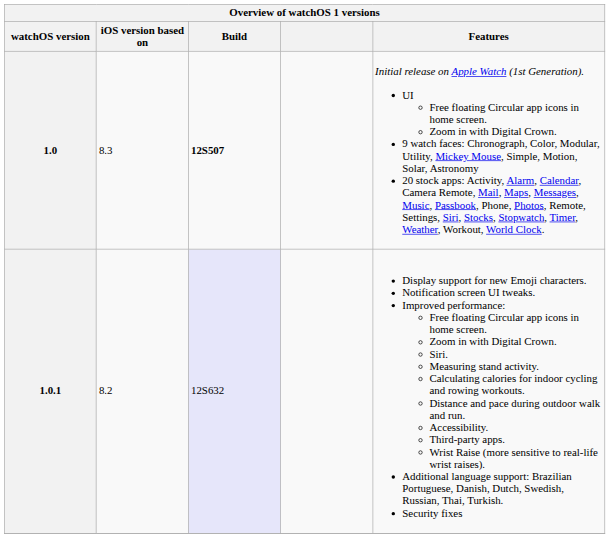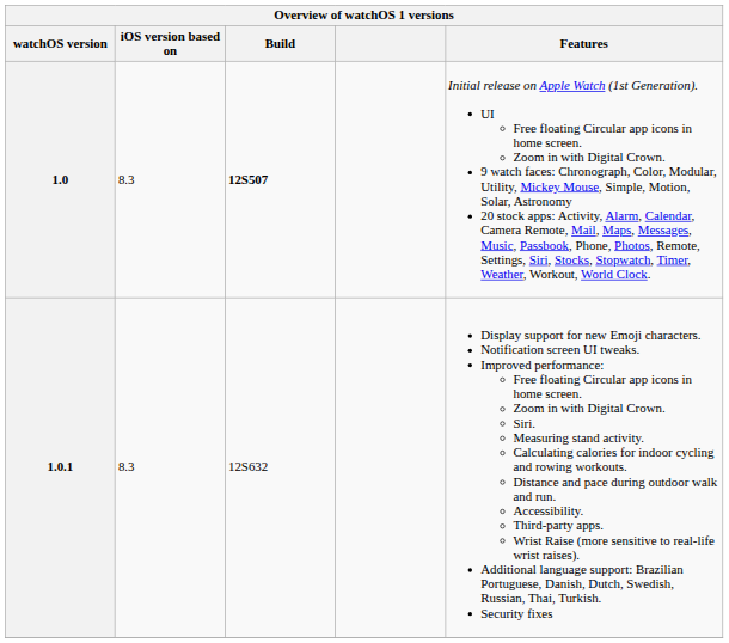1.0.1 | iOS version based on: 8.2 -> 8.3
1.0.1 | Build: lavender background -> no background
